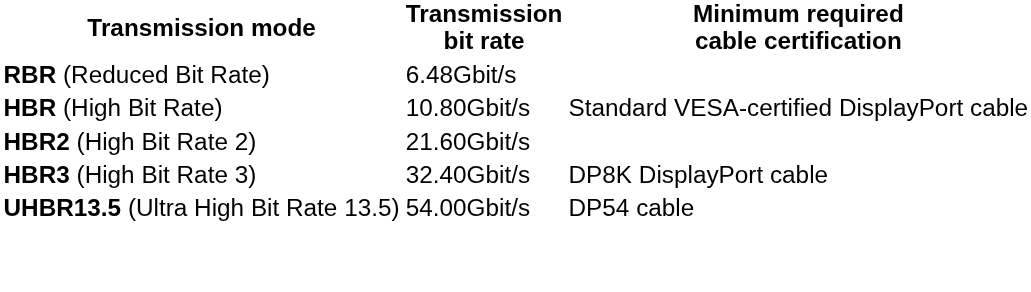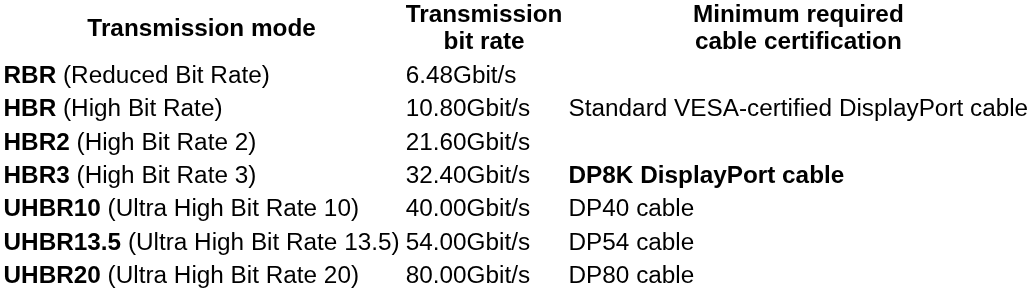HBR3 (High Bit Rate 3) | Minimum required cable certification: normal -> bold
+ row: UHBR10 (Ultra High Bit Rate 10) | 40.00Gbit/s | DP40 cable
+ row: UHBR20 (Ultra High Bit Rate 20) | 80.00Gbit/s | DP80 cable
